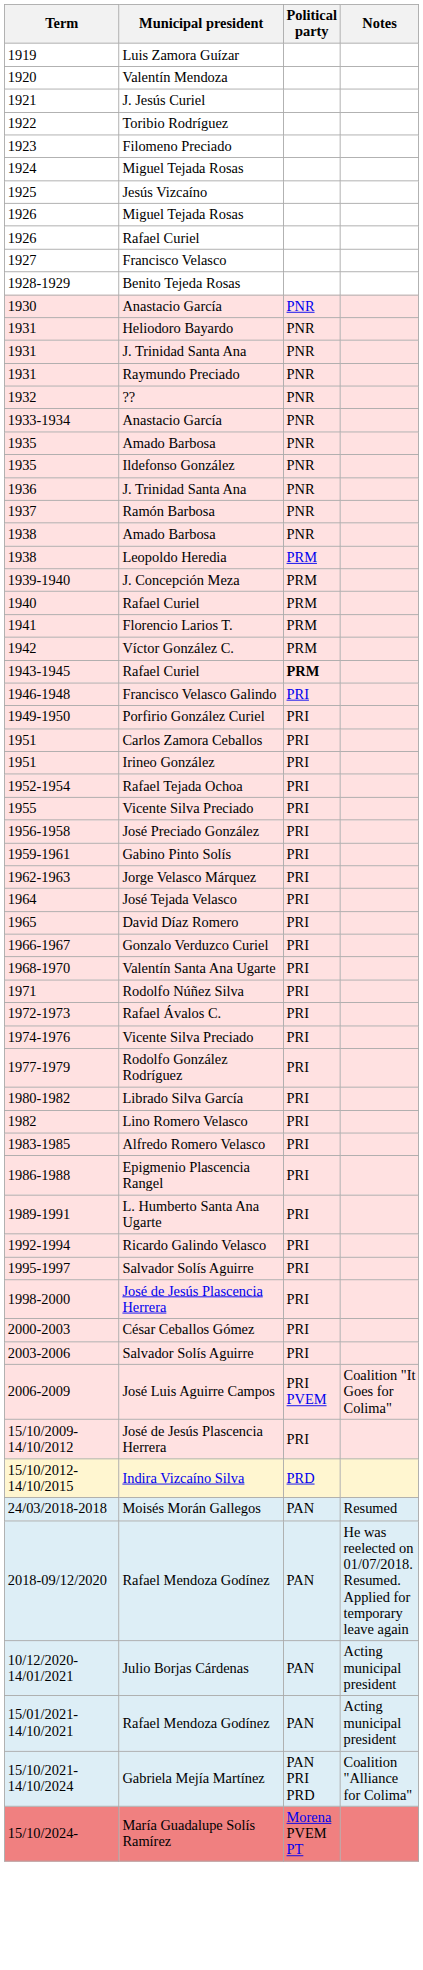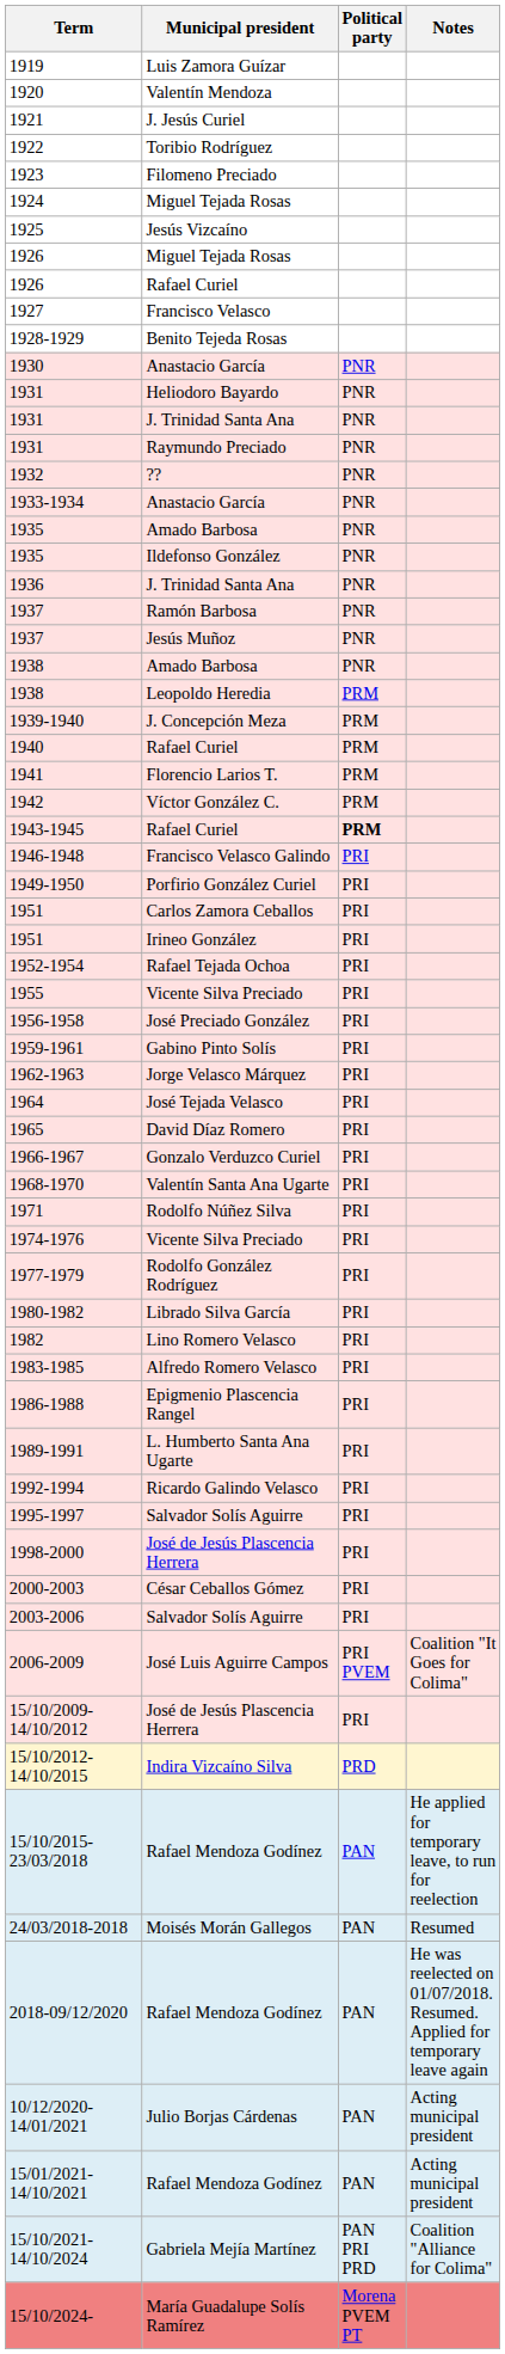+ row: 1937 | Jesús Muñoz | PNR
- row: 1972-1973 | Rafael Ávalos C. | PRI
+ row: 15/10/2015-23/03/2018 | Rafael Mendoza Godínez | PAN | He applied for temporary leave, to run for reelection
